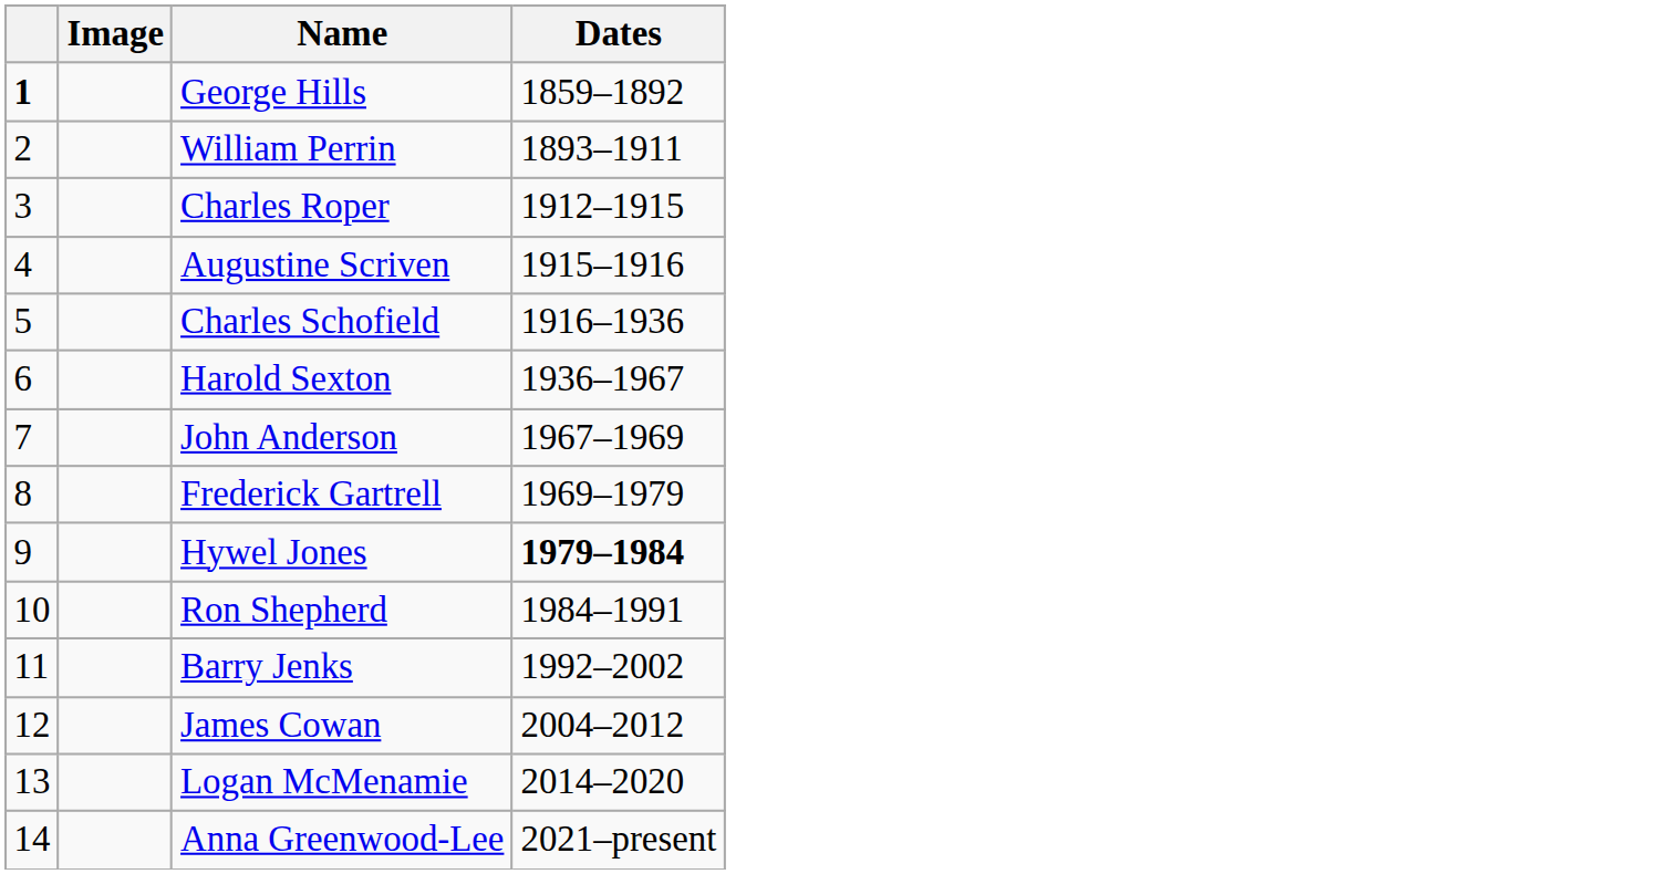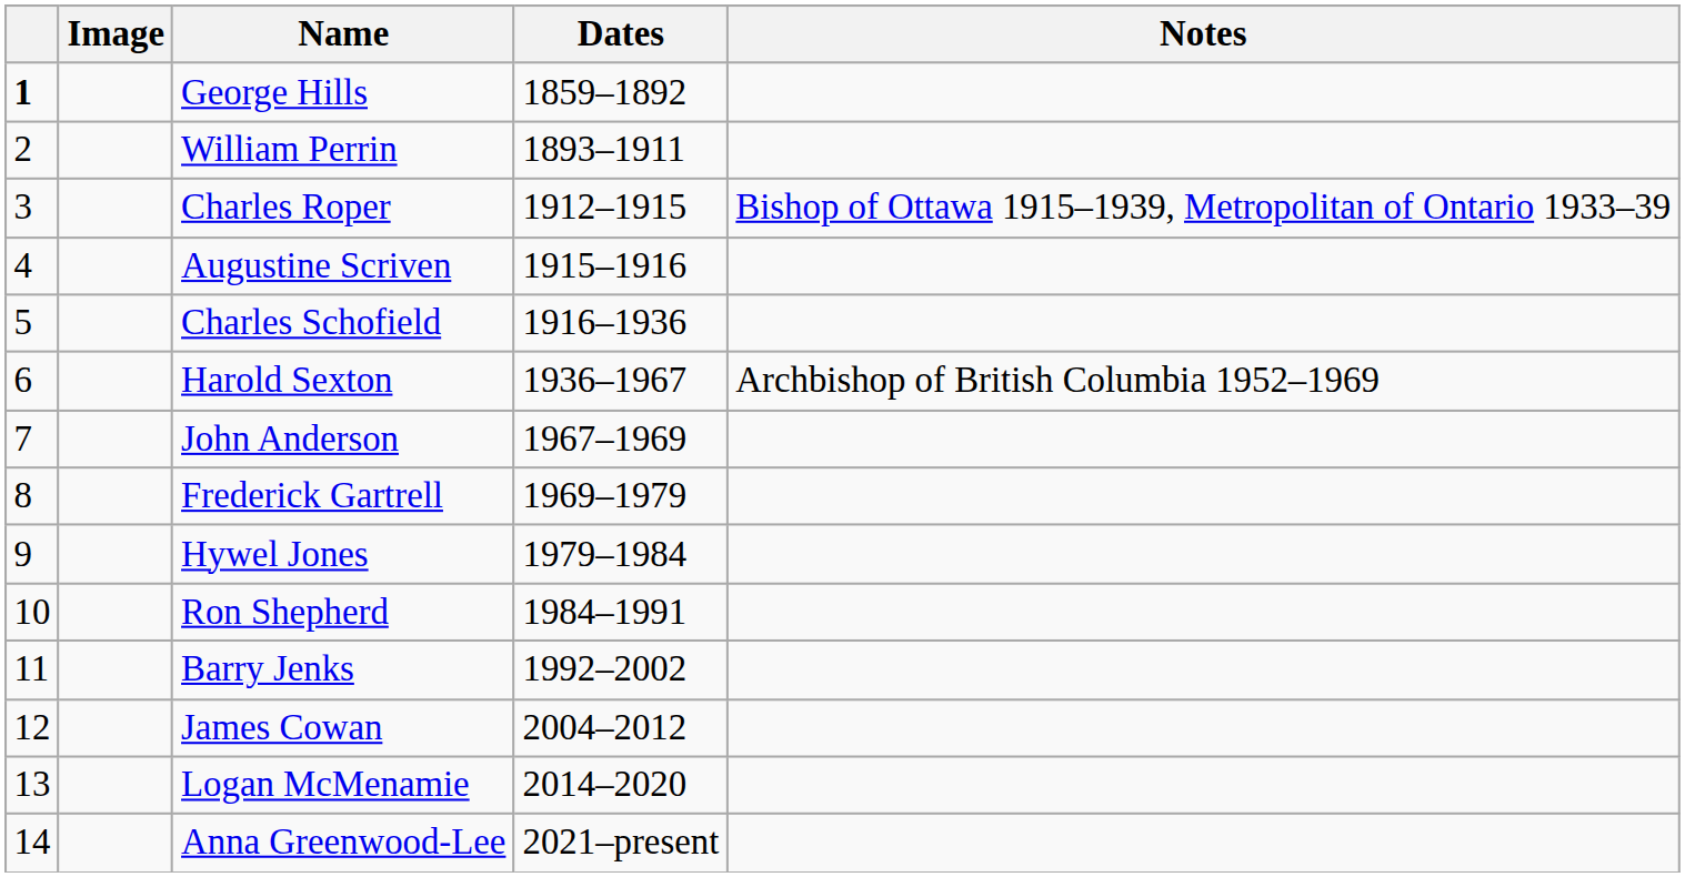+ column: Notes | Bishop of Ottawa 1915–1939, Metropolitan of Ontario 1933–39 | Archbishop of British Columbia 1952–1969
Hywel Jones | Dates: bold -> normal
